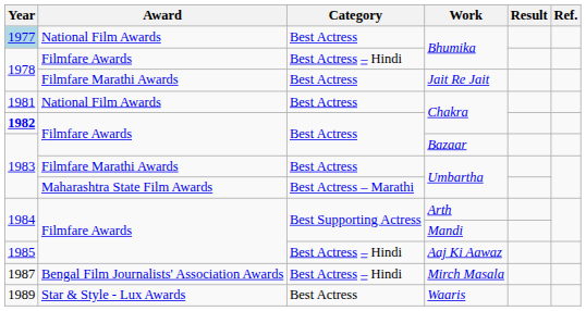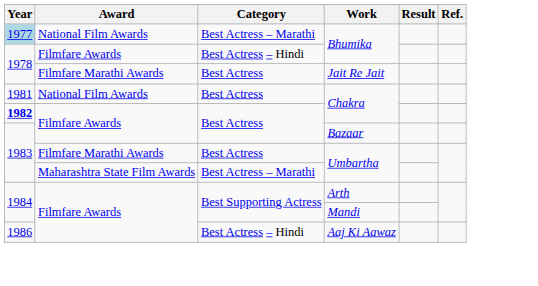National Film Awards / Bhumika | Category: Best Actress -> Best Actress – Marathi
Aaj Ki Aawaz | Year: 1985 -> 1986
- row: 1987 | Bengal Film Journalists' Association Awards | Best Actress – Hindi | Mirch Masala
- row: 1989 | Star & Style - Lux Awards | Best Actress | Waaris
